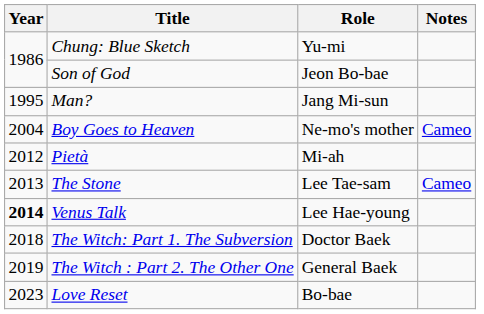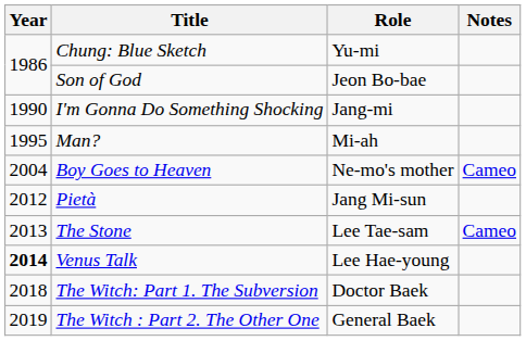+ row: 1990 | I'm Gonna Do Something Shocking | Jang-mi
Man? | Role: Jang Mi-sun -> Mi-ah
Pietà | Role: Mi-ah -> Jang Mi-sun
- row: 2023 | Love Reset | Bo-bae
